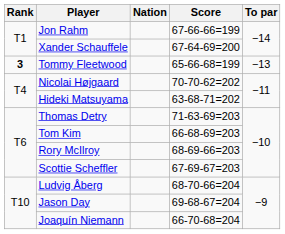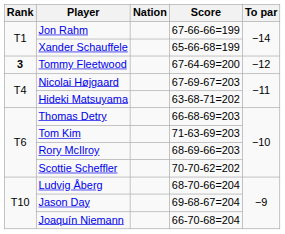Xander Schauffele | Score: 67-64-69=200 -> 65-66-68=199
Tommy Fleetwood | Score: 65-66-68=199 -> 67-64-69=200
Tommy Fleetwood | To par: −13 -> −12
Nicolai Højgaard | Score: 70-70-62=202 -> 67-69-67=203
Thomas Detry | Score: 71-63-69=203 -> 66-68-69=203
Tom Kim | Score: 66-68-69=203 -> 71-63-69=203
Scottie Scheffler | Score: 67-69-67=203 -> 70-70-62=202
